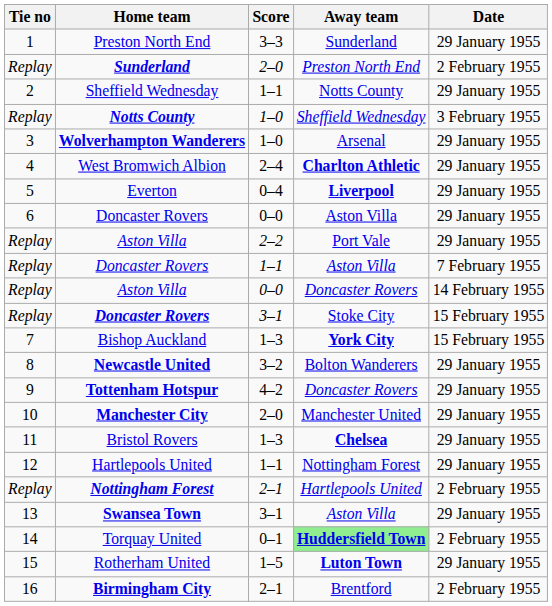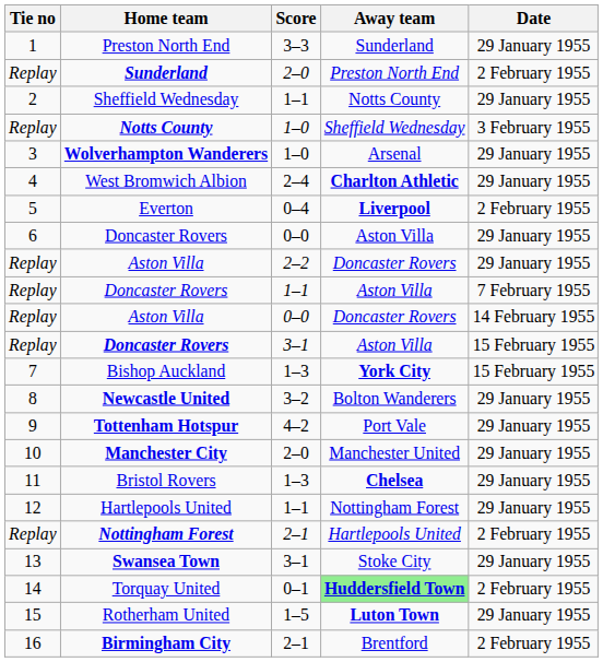Everton | Date: 29 January 1955 -> 2 February 1955
Aston Villa / 2–2 | Away team: Port Vale -> Doncaster Rovers
Doncaster Rovers / 3–1 | Away team: Stoke City -> Aston Villa
Tottenham Hotspur | Away team: Doncaster Rovers -> Port Vale
Swansea Town | Away team: Aston Villa -> Stoke City
